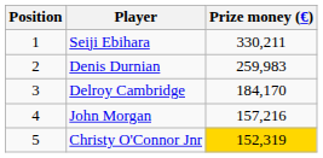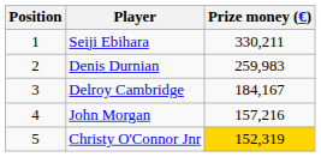Delroy Cambridge | Prize money (€): 184,170 -> 184,167
